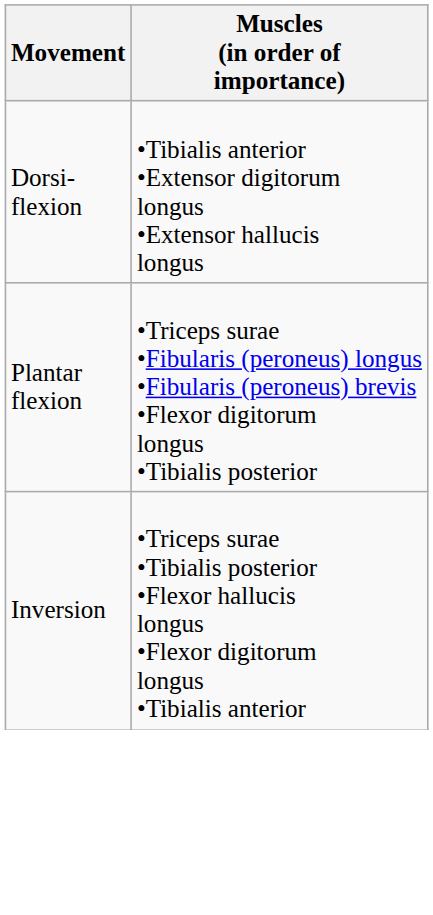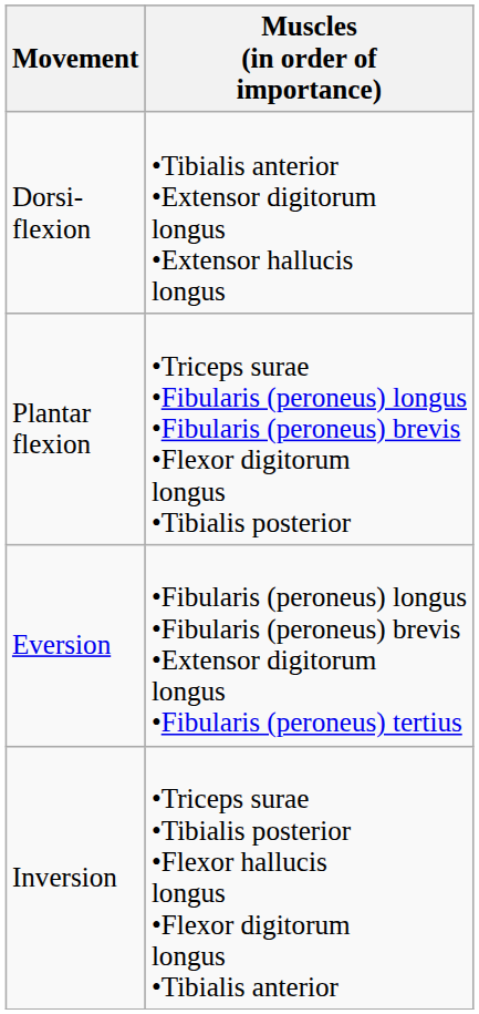+ row: Eversion | •Fibularis (peroneus) longus •Fibularis (peroneus) brevis •Extensor digitorum longus •Fibularis (peroneus) tertius
